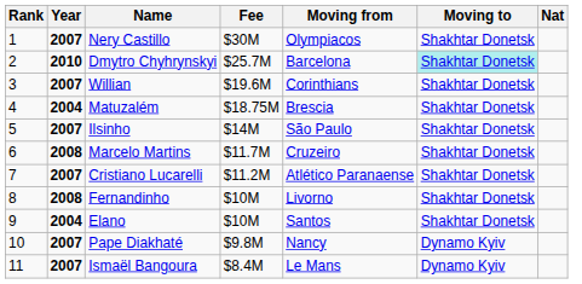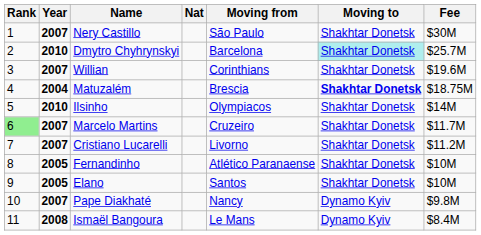columns swapped: Nat <-> Fee
Nery Castillo | Moving from: Olympiacos -> São Paulo
Matuzalém | Moving to: normal -> bold
Ilsinho | Year: 2007 -> 2010
Ilsinho | Moving from: São Paulo -> Olympiacos
Marcelo Martins | Rank: no background -> lightgreen background
Marcelo Martins | Year: 2008 -> 2007
Cristiano Lucarelli | Moving from: Atlético Paranaense -> Livorno
Fernandinho | Year: 2008 -> 2005
Fernandinho | Moving from: Livorno -> Atlético Paranaense
Elano | Year: 2004 -> 2005
Ismaël Bangoura | Year: 2007 -> 2008
